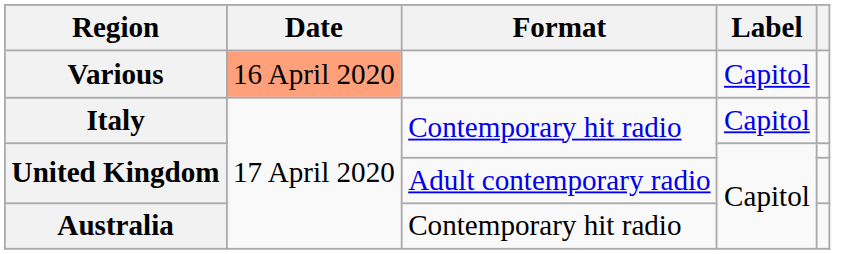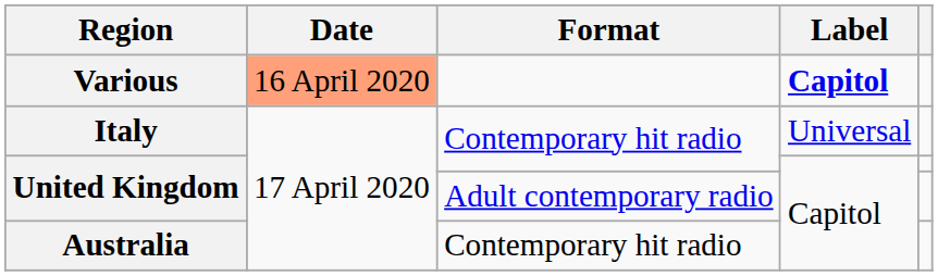Various | Label: normal -> bold
Italy | Label: Capitol -> Universal
